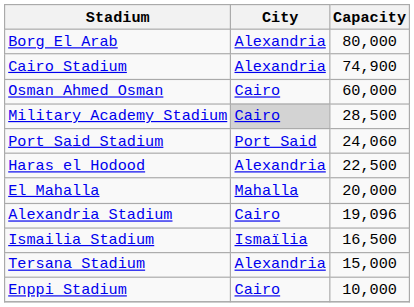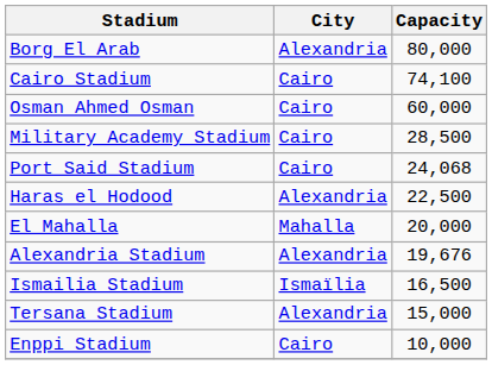Cairo Stadium | City: Alexandria -> Cairo
Cairo Stadium | Capacity: 74,900 -> 74,100
Military Academy Stadium | City: lightgrey background -> no background
Port Said Stadium | City: Port Said -> Cairo
Port Said Stadium | Capacity: 24,060 -> 24,068
Alexandria Stadium | City: Cairo -> Alexandria
Alexandria Stadium | Capacity: 19,096 -> 19,676
